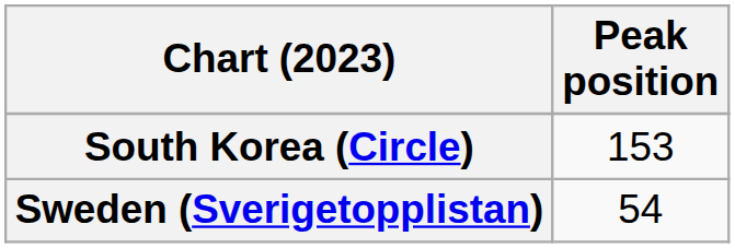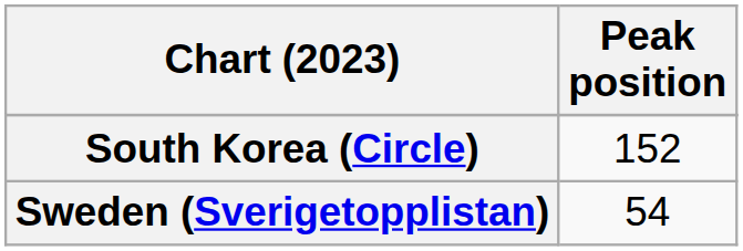South Korea (Circle) | Peak position: 153 -> 152
